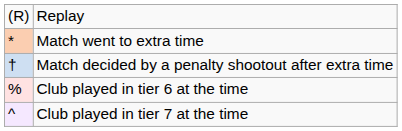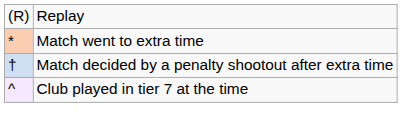- row: % | Club played in tier 6 at the time
